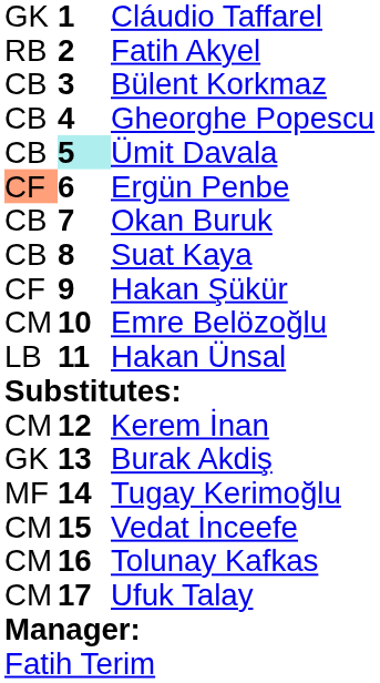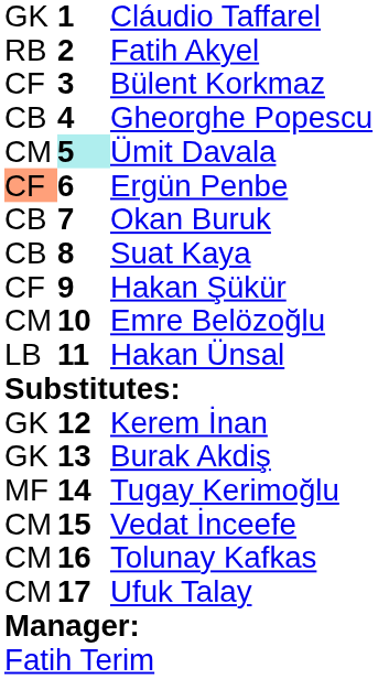Bülent Korkmaz | column 1: CB -> CF
Ümit Davala | column 1: CB -> CM
Kerem İnan | column 1: CM -> GK
